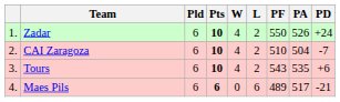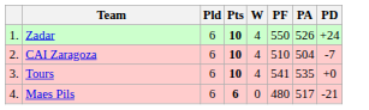- column: L | 2 | 2 | 2 | 6
Tours | PF: 543 -> 541
Tours | PD: +6 -> +0
Maes Pils | PF: 489 -> 480
